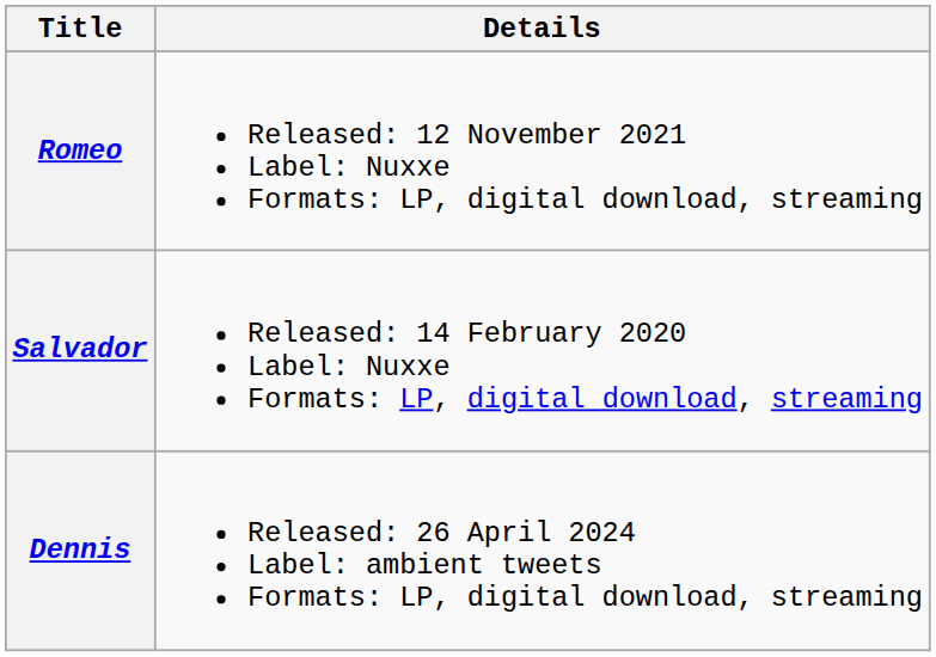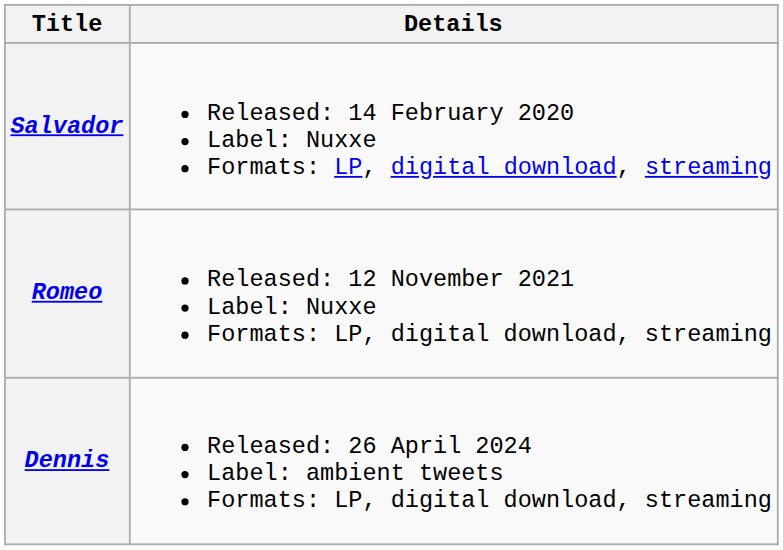rows swapped: Salvador <-> Romeo
